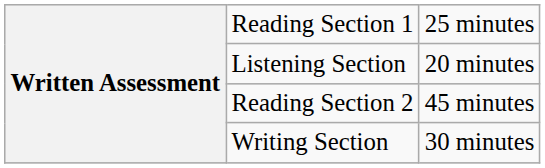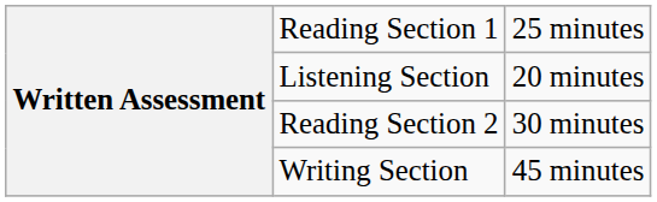Reading Section 2 | column 3: 45 minutes -> 30 minutes
Writing Section | column 3: 30 minutes -> 45 minutes
